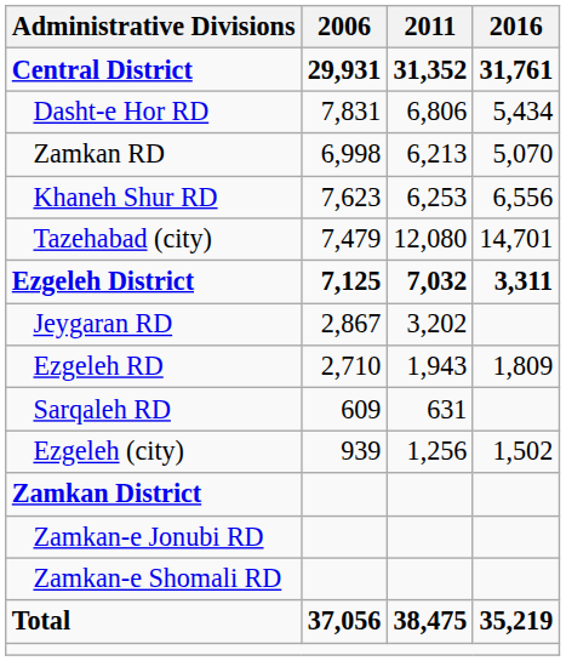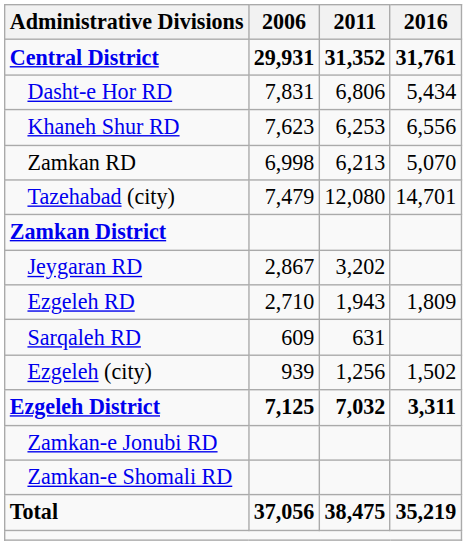rows swapped: Khaneh Shur RD <-> Zamkan RD
rows swapped: Ezgeleh District <-> Zamkan District
